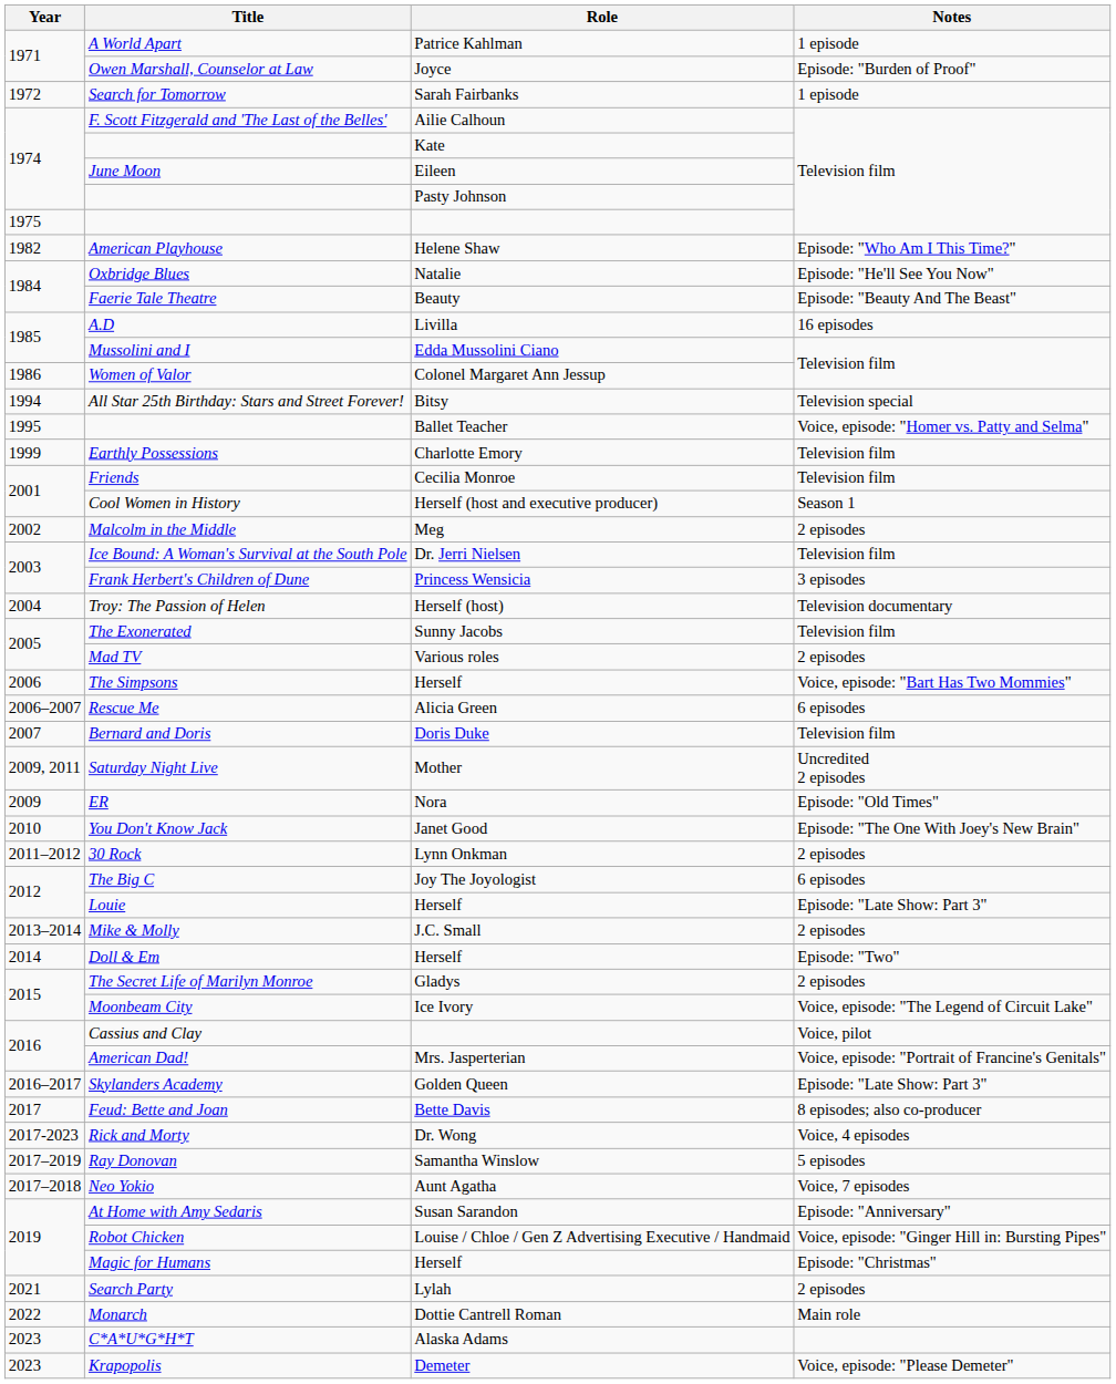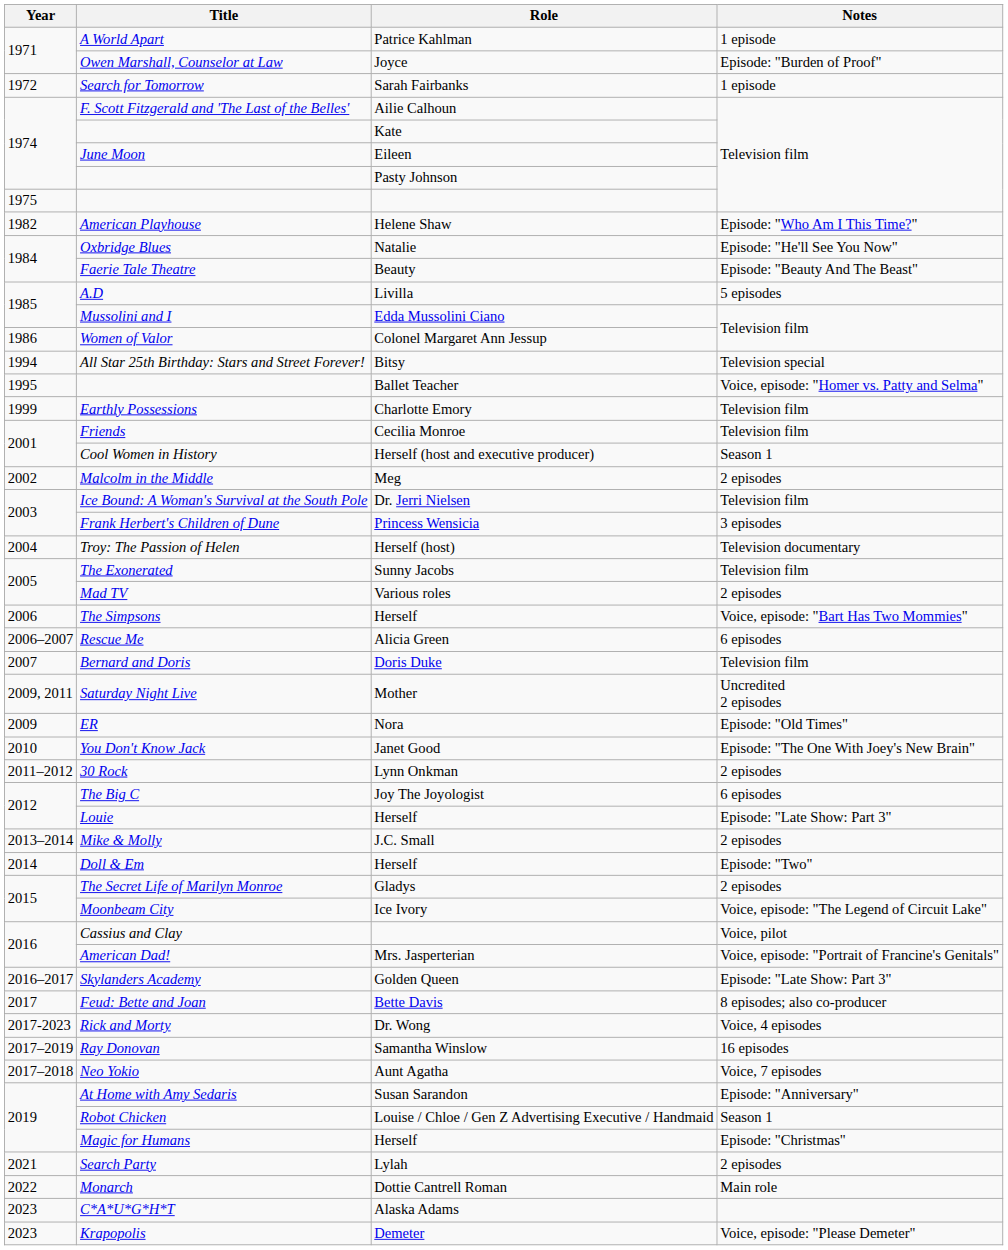A.D | Notes: 16 episodes -> 5 episodes
Ray Donovan | Notes: 5 episodes -> 16 episodes
Robot Chicken | Notes: Voice, episode: "Ginger Hill in: Bursting Pipes" -> Season 1
